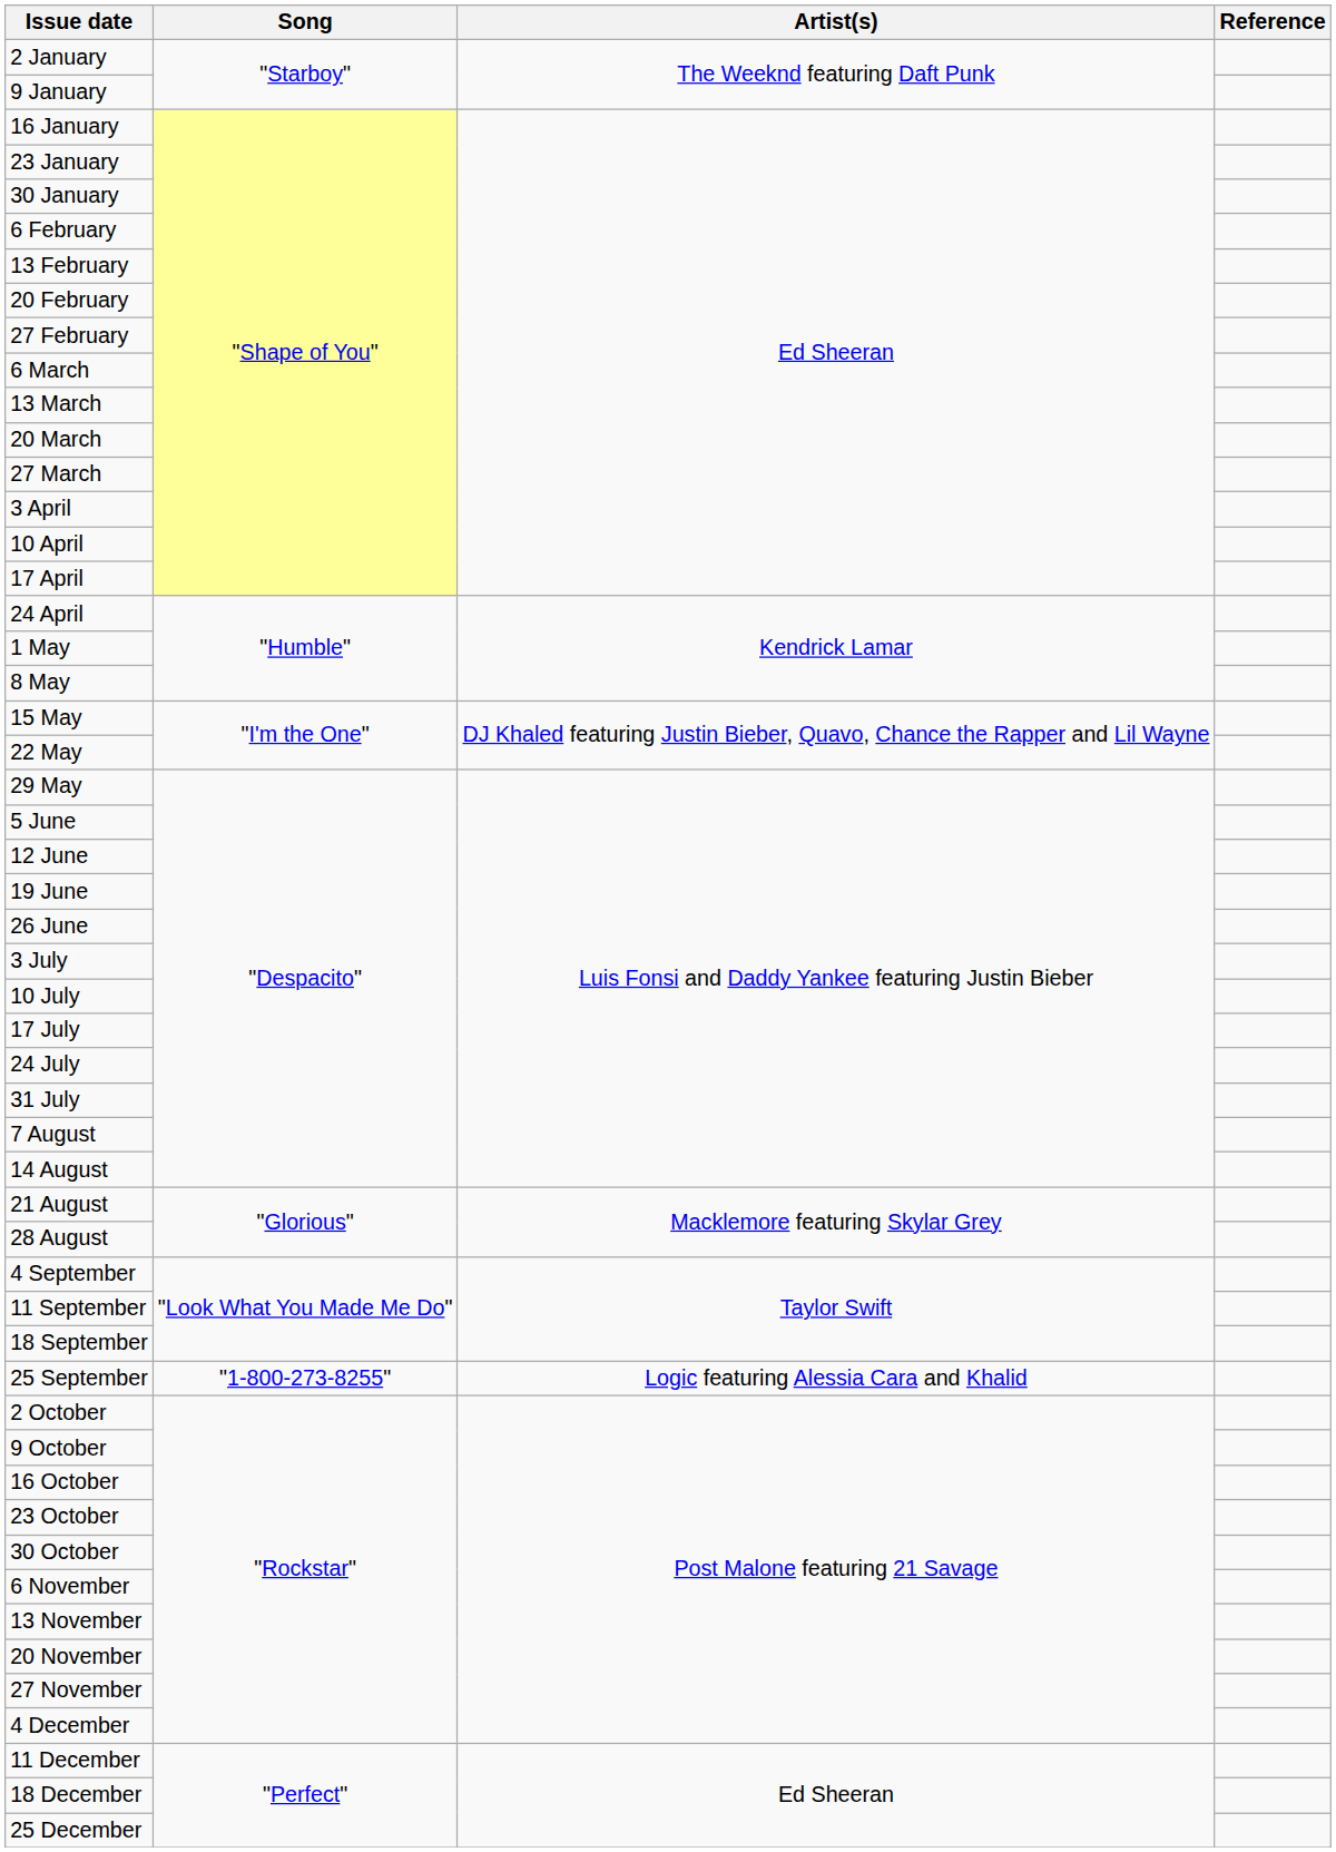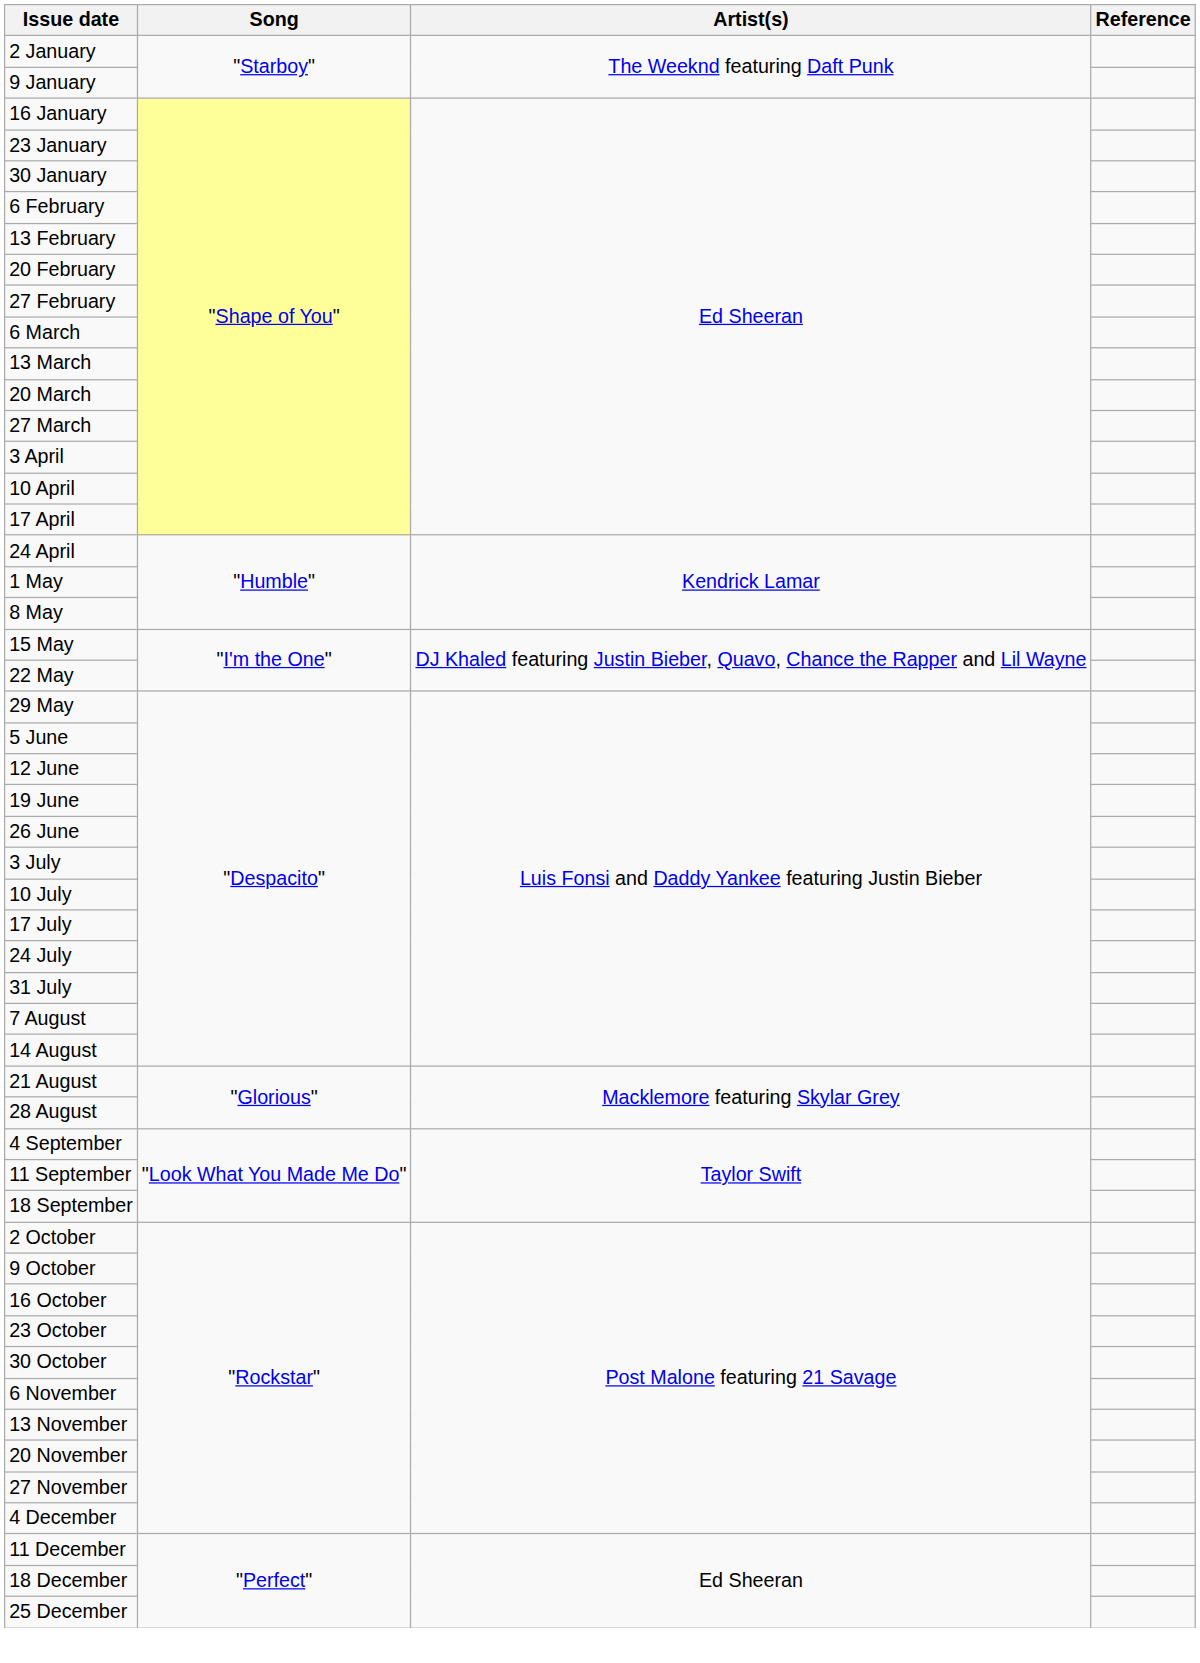- row: 25 September | "1-800-273-8255" | Logic featuring Alessia Cara and Khalid
